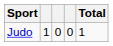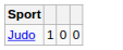- column: Total | 1
